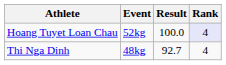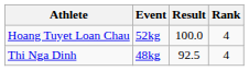Hoang Tuyet Loan Chau | Rank: lavender background -> no background
Thi Nga Dinh | Result: 92.7 -> 92.5
